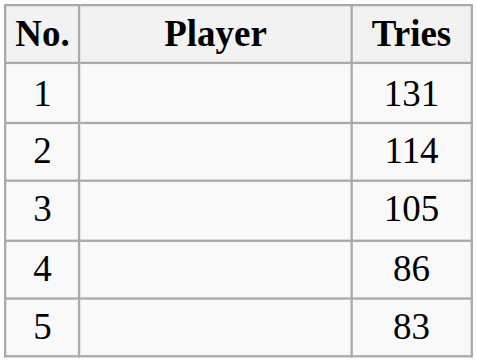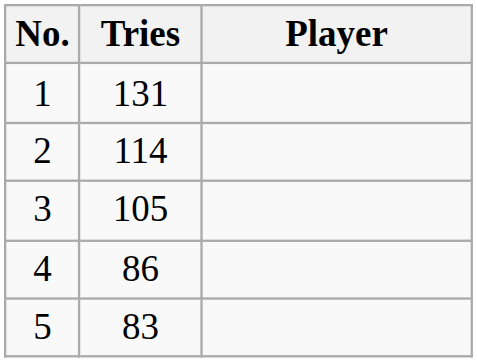columns swapped: Player <-> Tries
